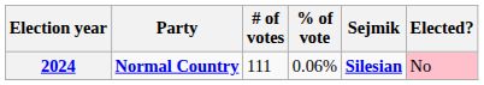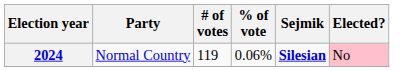2024 | Party: bold -> normal
2024 | # of votes: 111 -> 119
